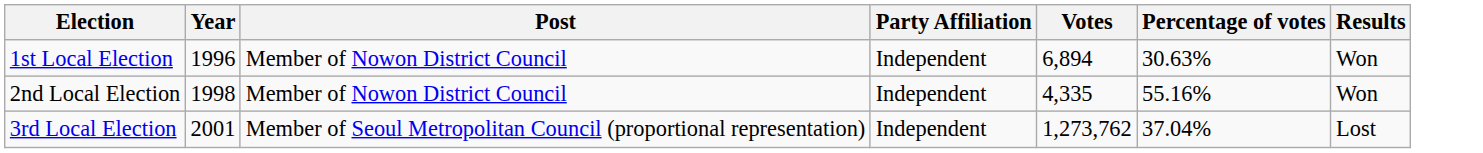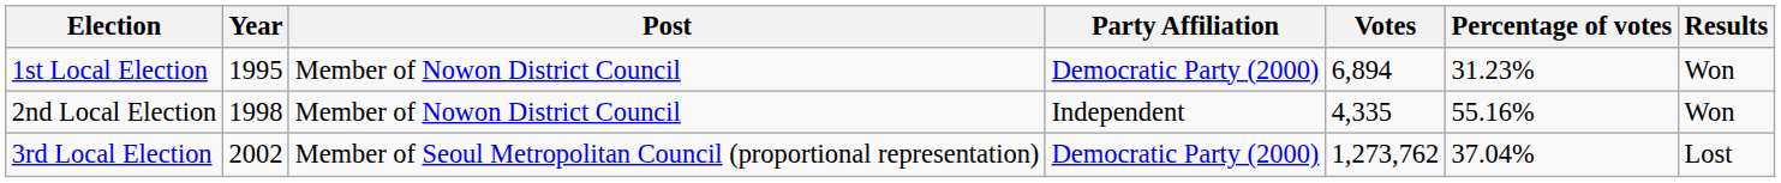1st Local Election | Year: 1996 -> 1995
1st Local Election | Party Affiliation: Independent -> Democratic Party (2000)
1st Local Election | Percentage of votes: 30.63% -> 31.23%
3rd Local Election | Year: 2001 -> 2002
3rd Local Election | Party Affiliation: Independent -> Democratic Party (2000)
